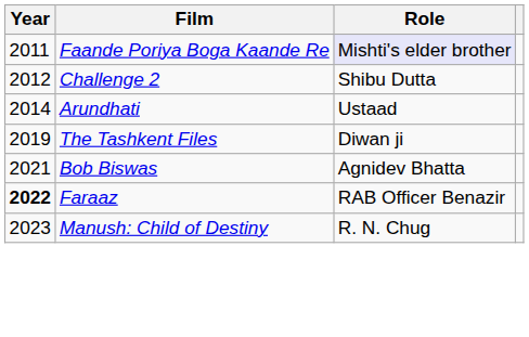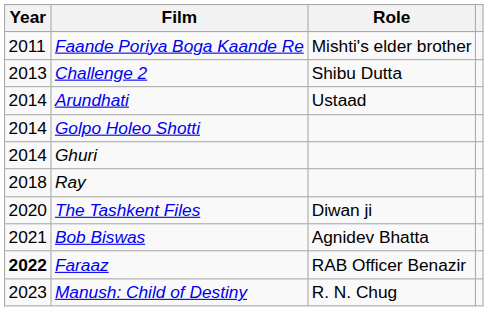Faande Poriya Boga Kaande Re | Role: lavender background -> no background
Challenge 2 | Year: 2012 -> 2013
+ row: 2014 | Golpo Holeo Shotti
+ row: 2014 | Ghuri
+ row: 2018 | Ray
The Tashkent Files | Year: 2019 -> 2020
